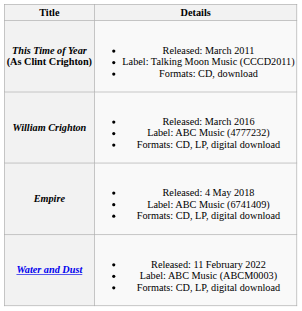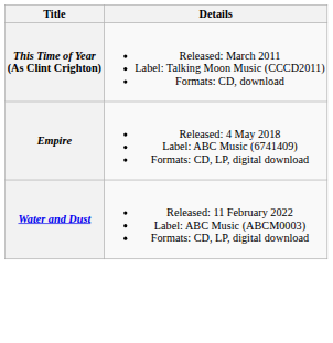- row: William Crighton | Released: March 2016 Label: ABC Music (4777232) Formats: CD, LP, digital download
